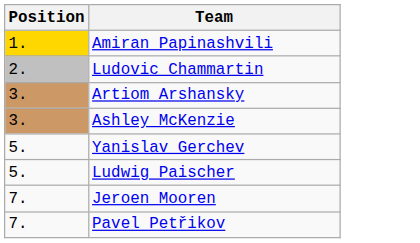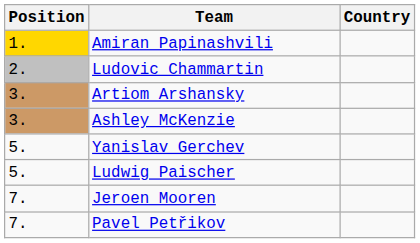+ column: Country
